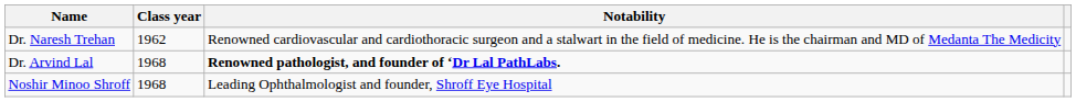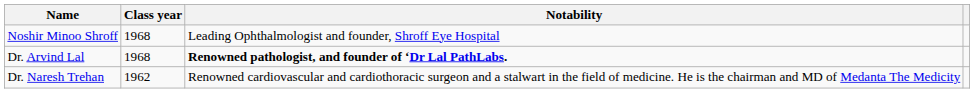rows swapped: Dr. Naresh Trehan <-> Noshir Minoo Shroff
